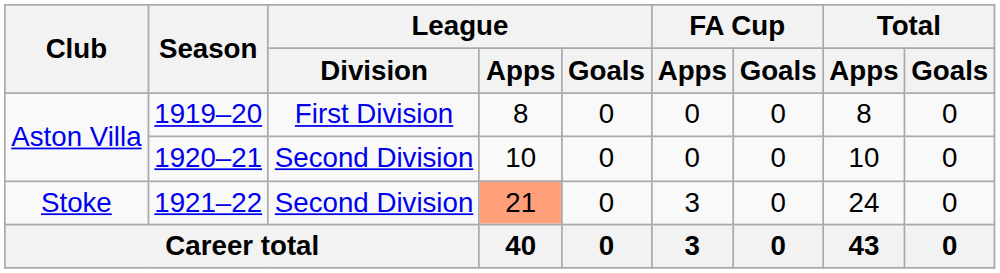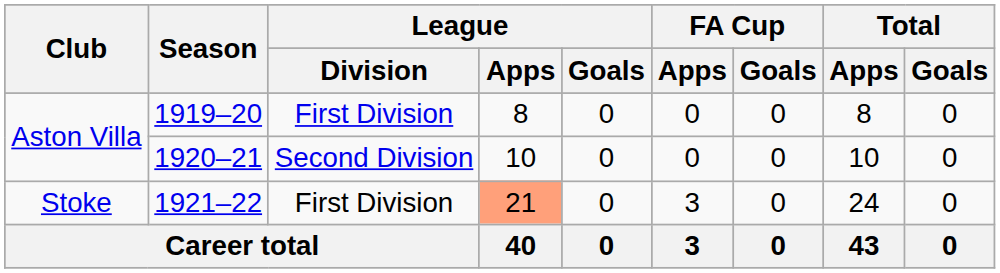1921–22 | League / Division: Second Division -> First Division
